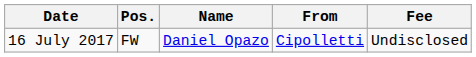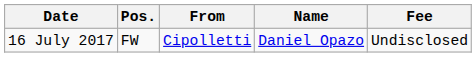columns swapped: Name <-> From
